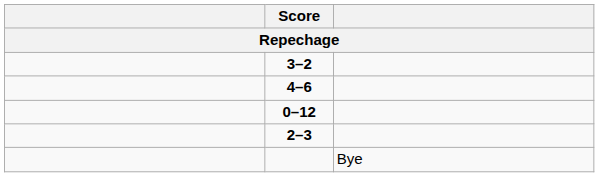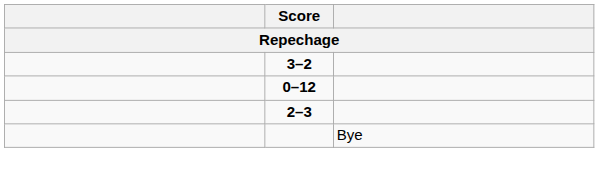- row: 4–6
